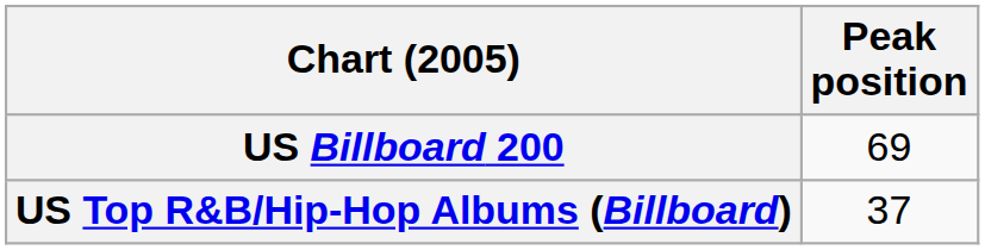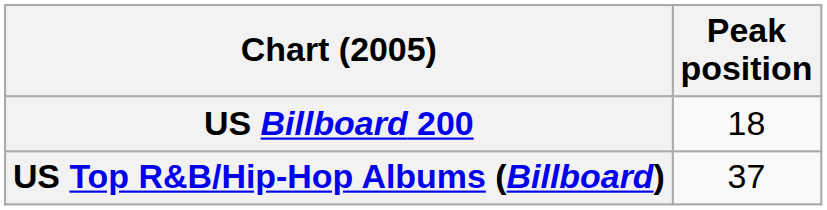US Billboard 200 | Peak position: 69 -> 18
